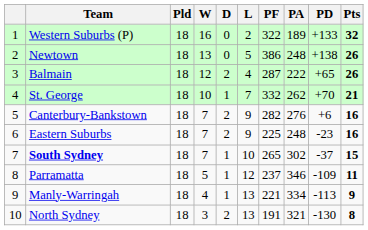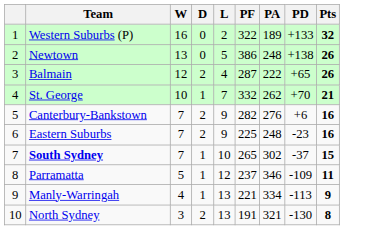- column: Pld | 18 | 18 | 18 | 18 | 18 | 18 | 18 | 18 | 18 | 18
